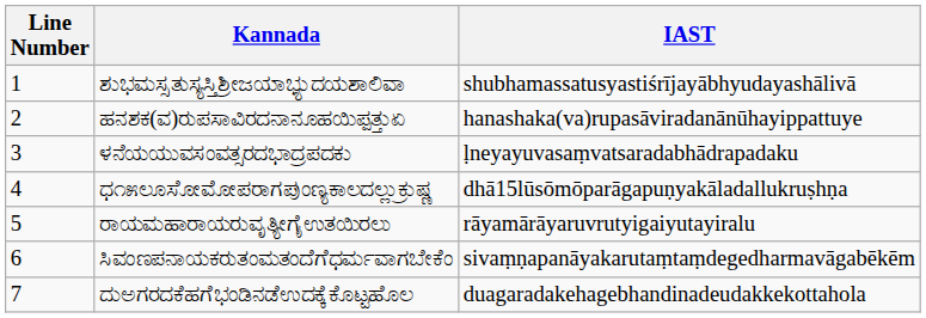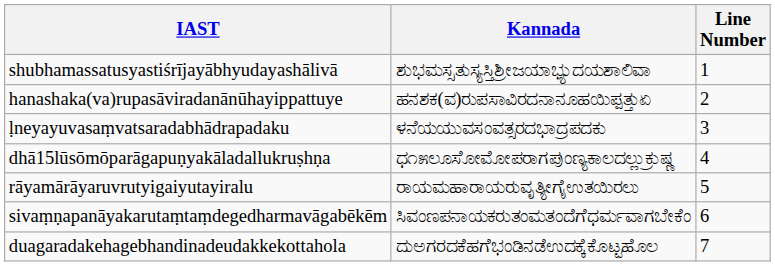columns swapped: Line Number <-> IAST
